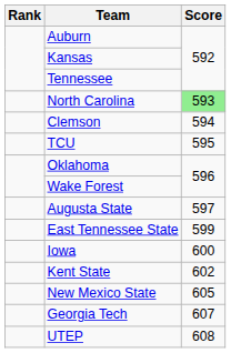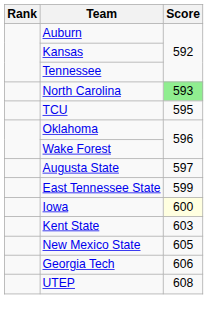- row: Clemson | 594
Iowa | Score: no background -> lightyellow background
Kent State | Score: 602 -> 603
Georgia Tech | Score: 607 -> 606
